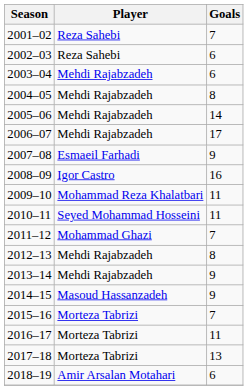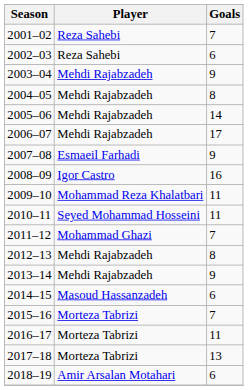2003–04 | Goals: 6 -> 9
2014–15 | Goals: 9 -> 6
